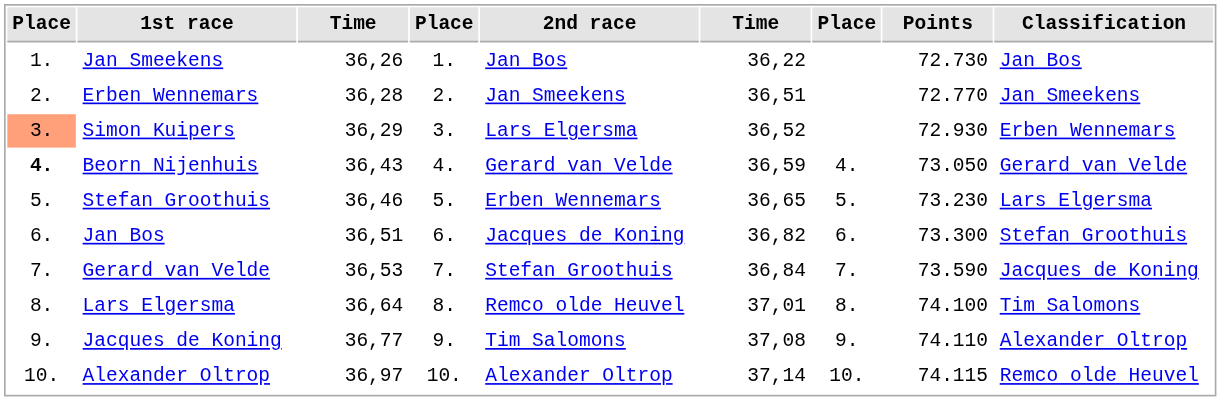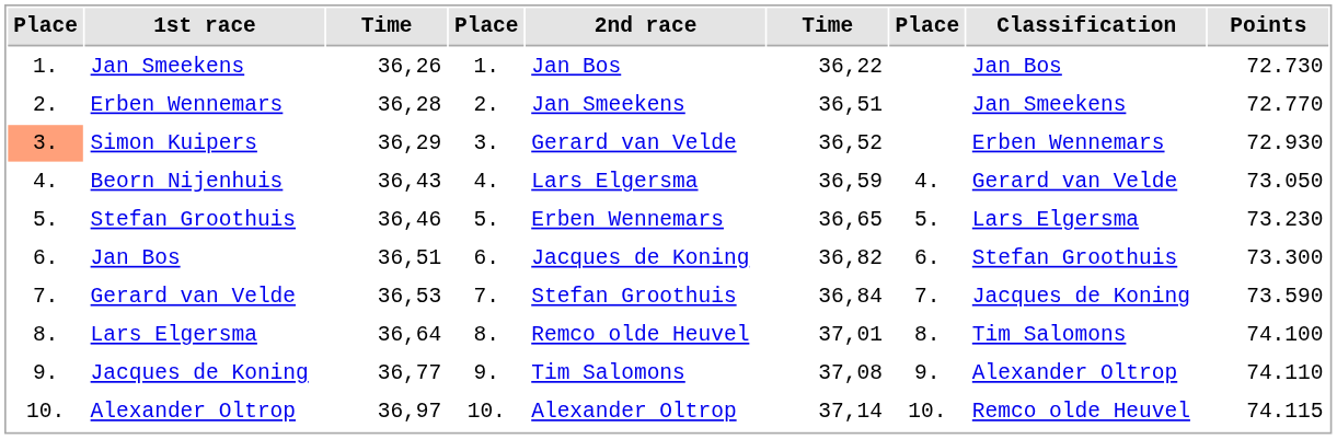columns swapped: Classification <-> Points
Simon Kuipers | 2nd race: Lars Elgersma -> Gerard van Velde
Beorn Nijenhuis | column 1: bold -> normal
Beorn Nijenhuis | 2nd race: Gerard van Velde -> Lars Elgersma
